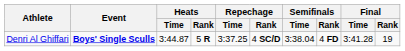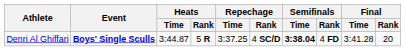Denri Al Ghiffari | Semifinals / Time: normal -> bold
Denri Al Ghiffari | Final / Rank: 19 -> 20
